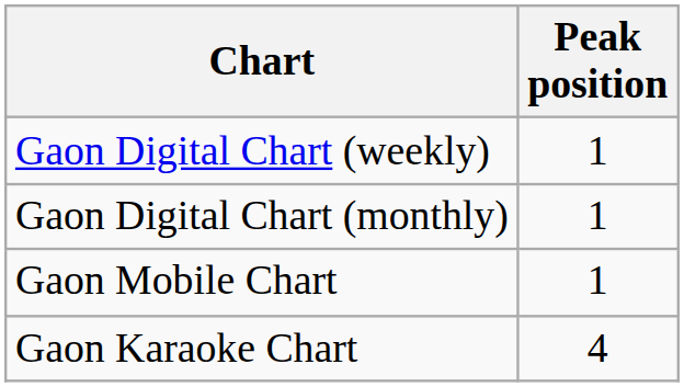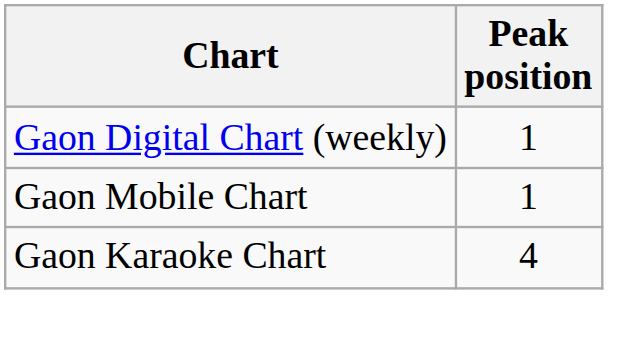- row: Gaon Digital Chart (monthly) | 1
